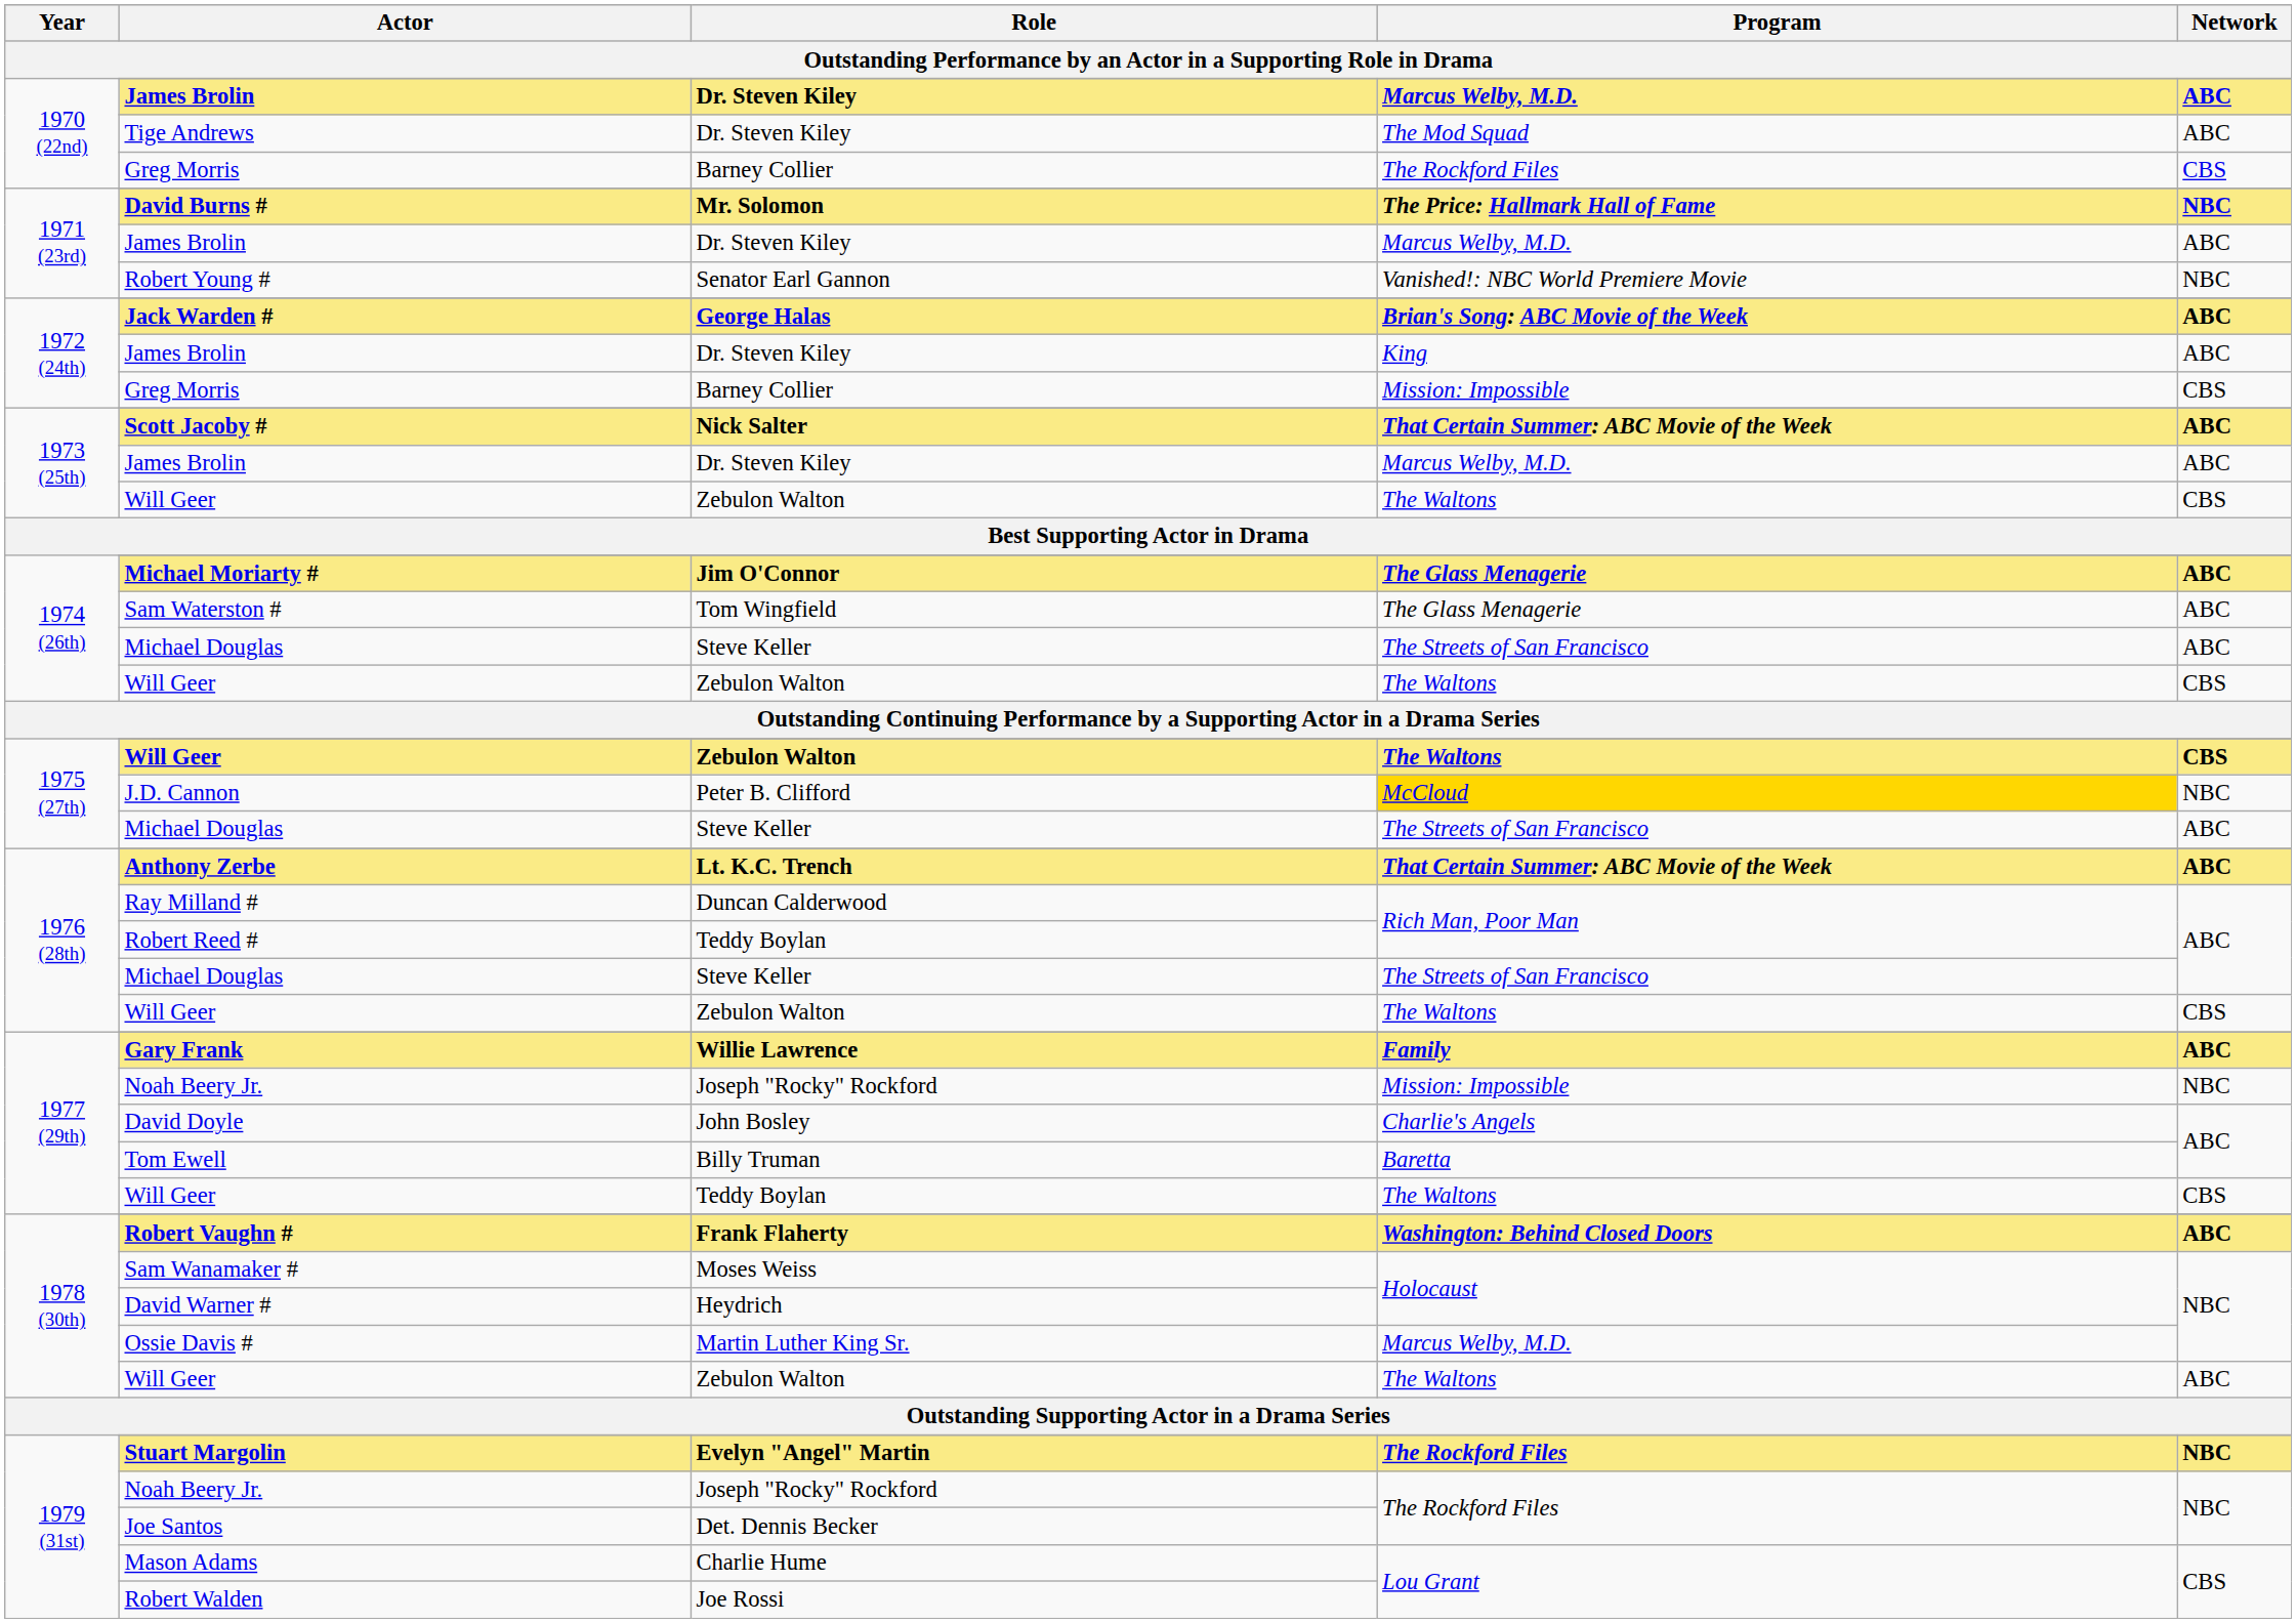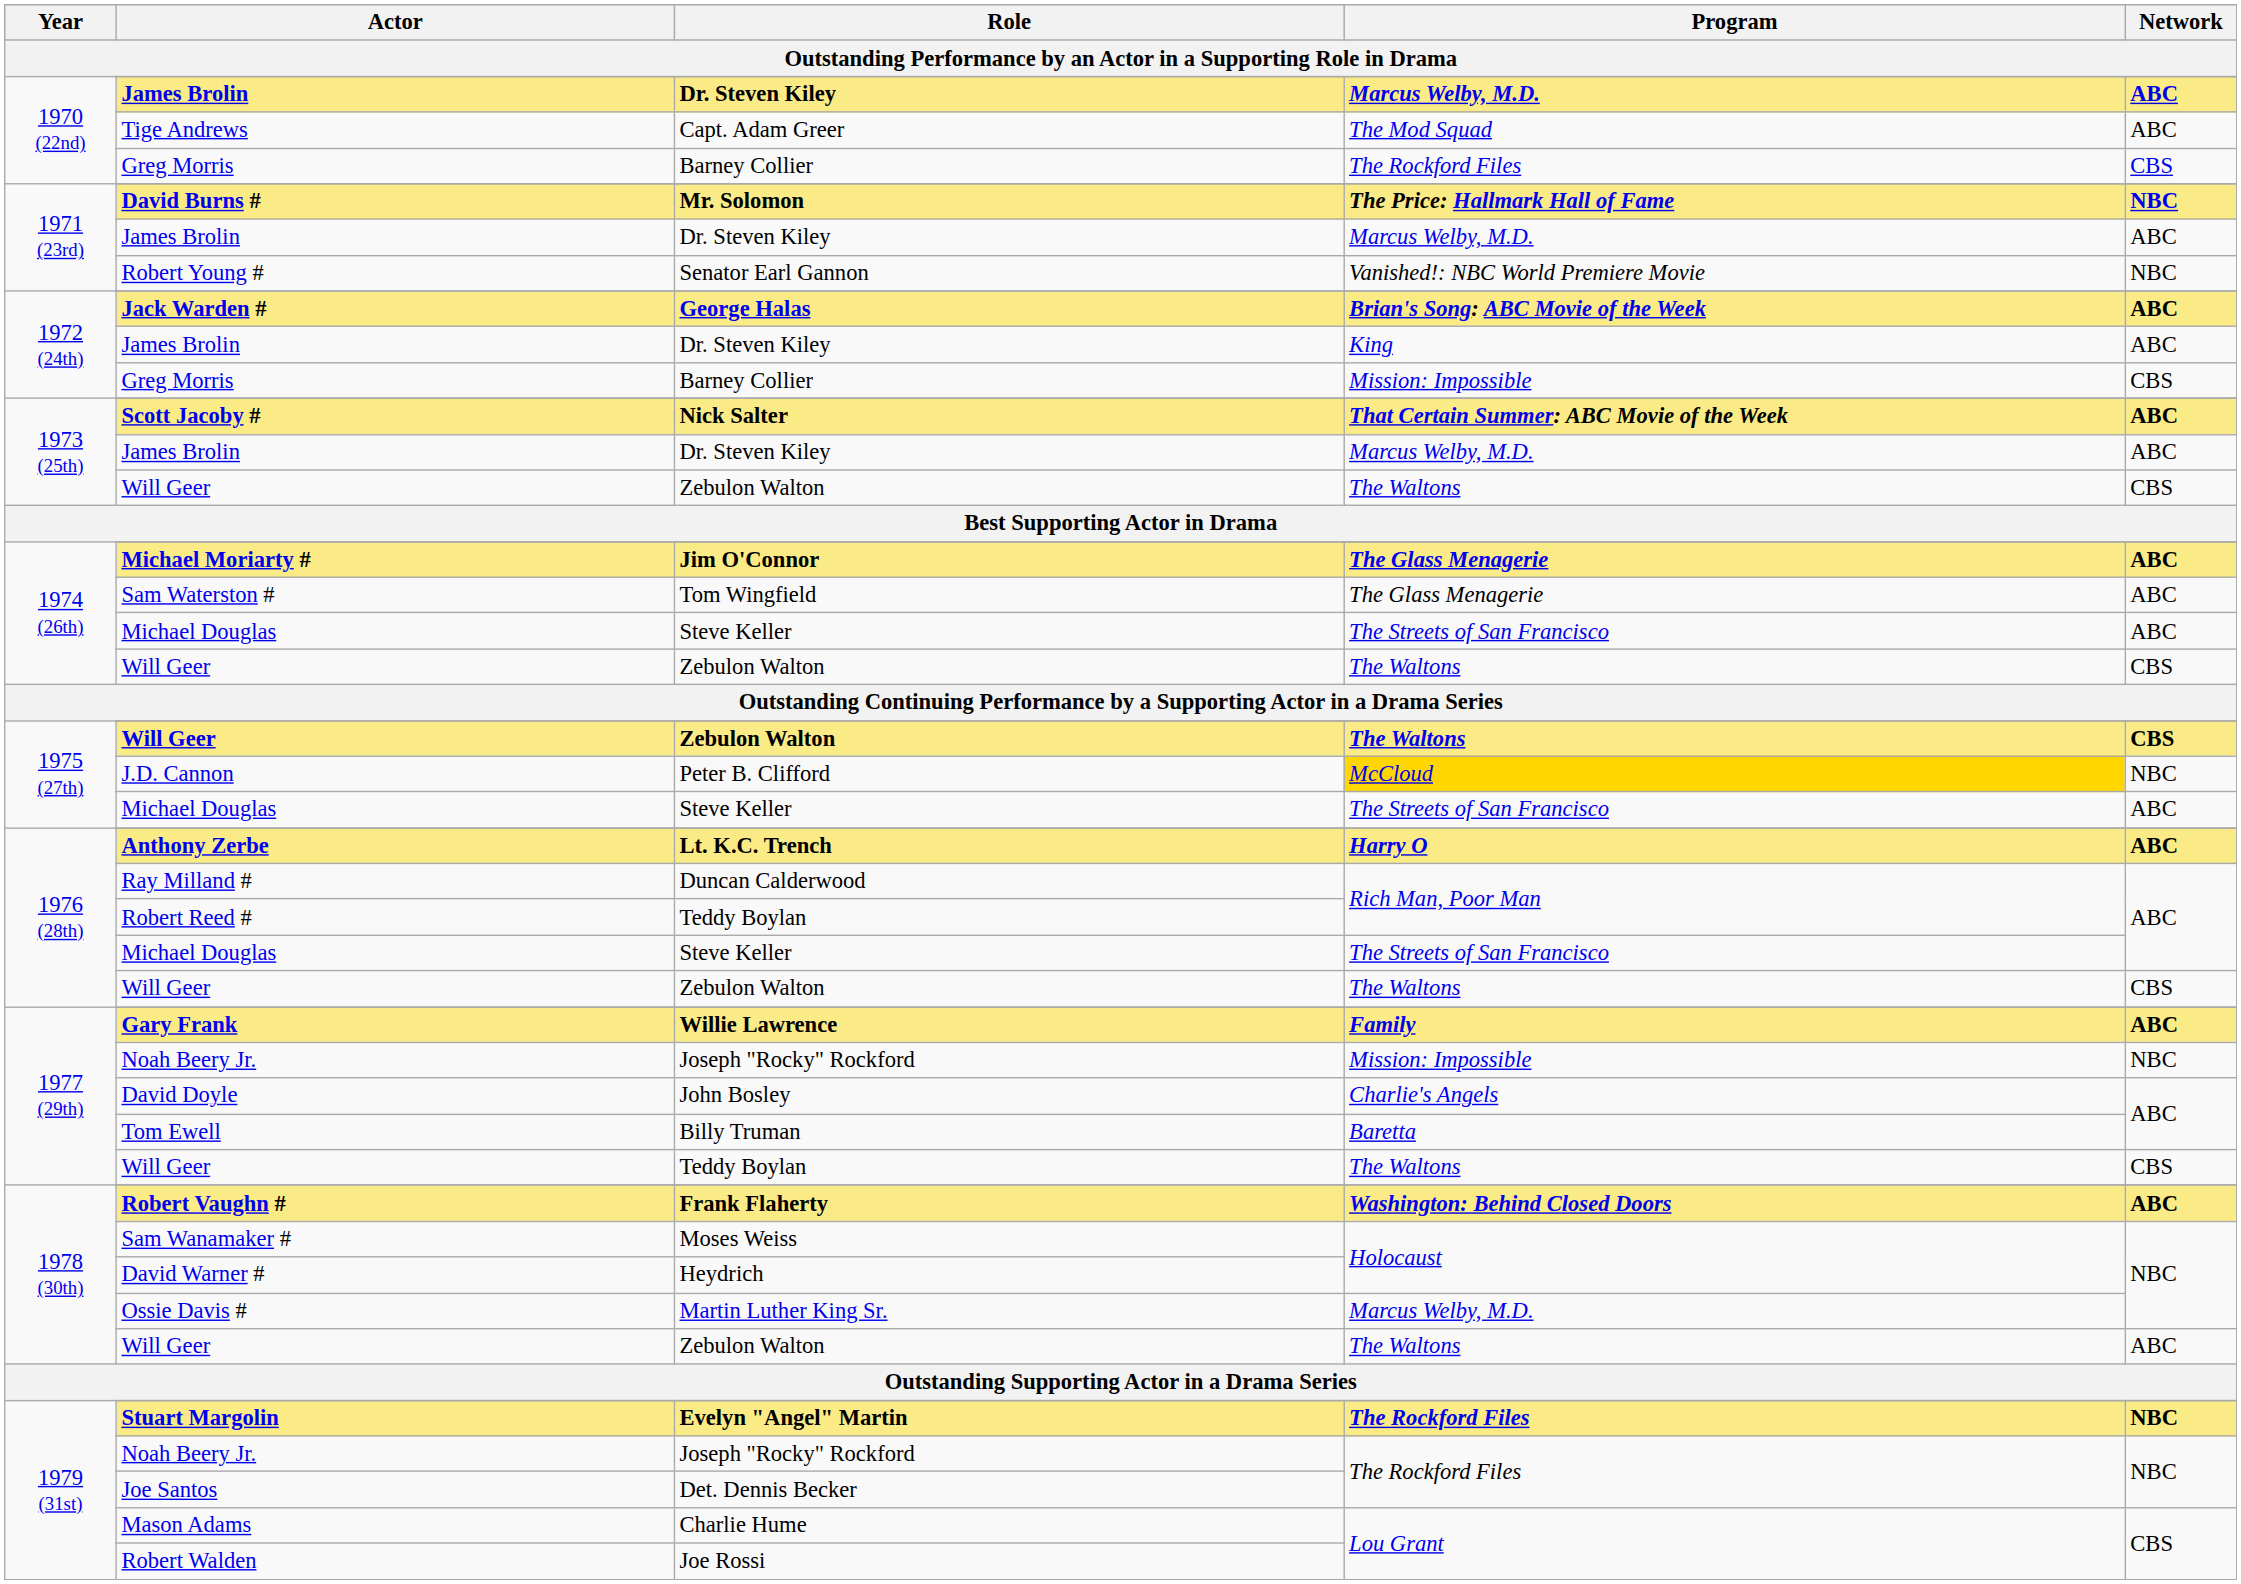Tige Andrews | Role: Dr. Steven Kiley -> Capt. Adam Greer
Anthony Zerbe | Program: That Certain Summer: ABC Movie of the Week -> Harry O
